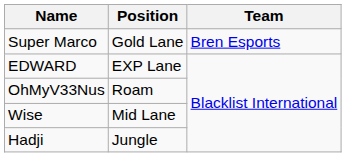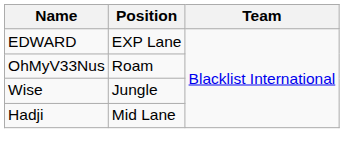- row: Super Marco | Gold Lane | Bren Esports
Wise | Position: Mid Lane -> Jungle
Hadji | Position: Jungle -> Mid Lane
